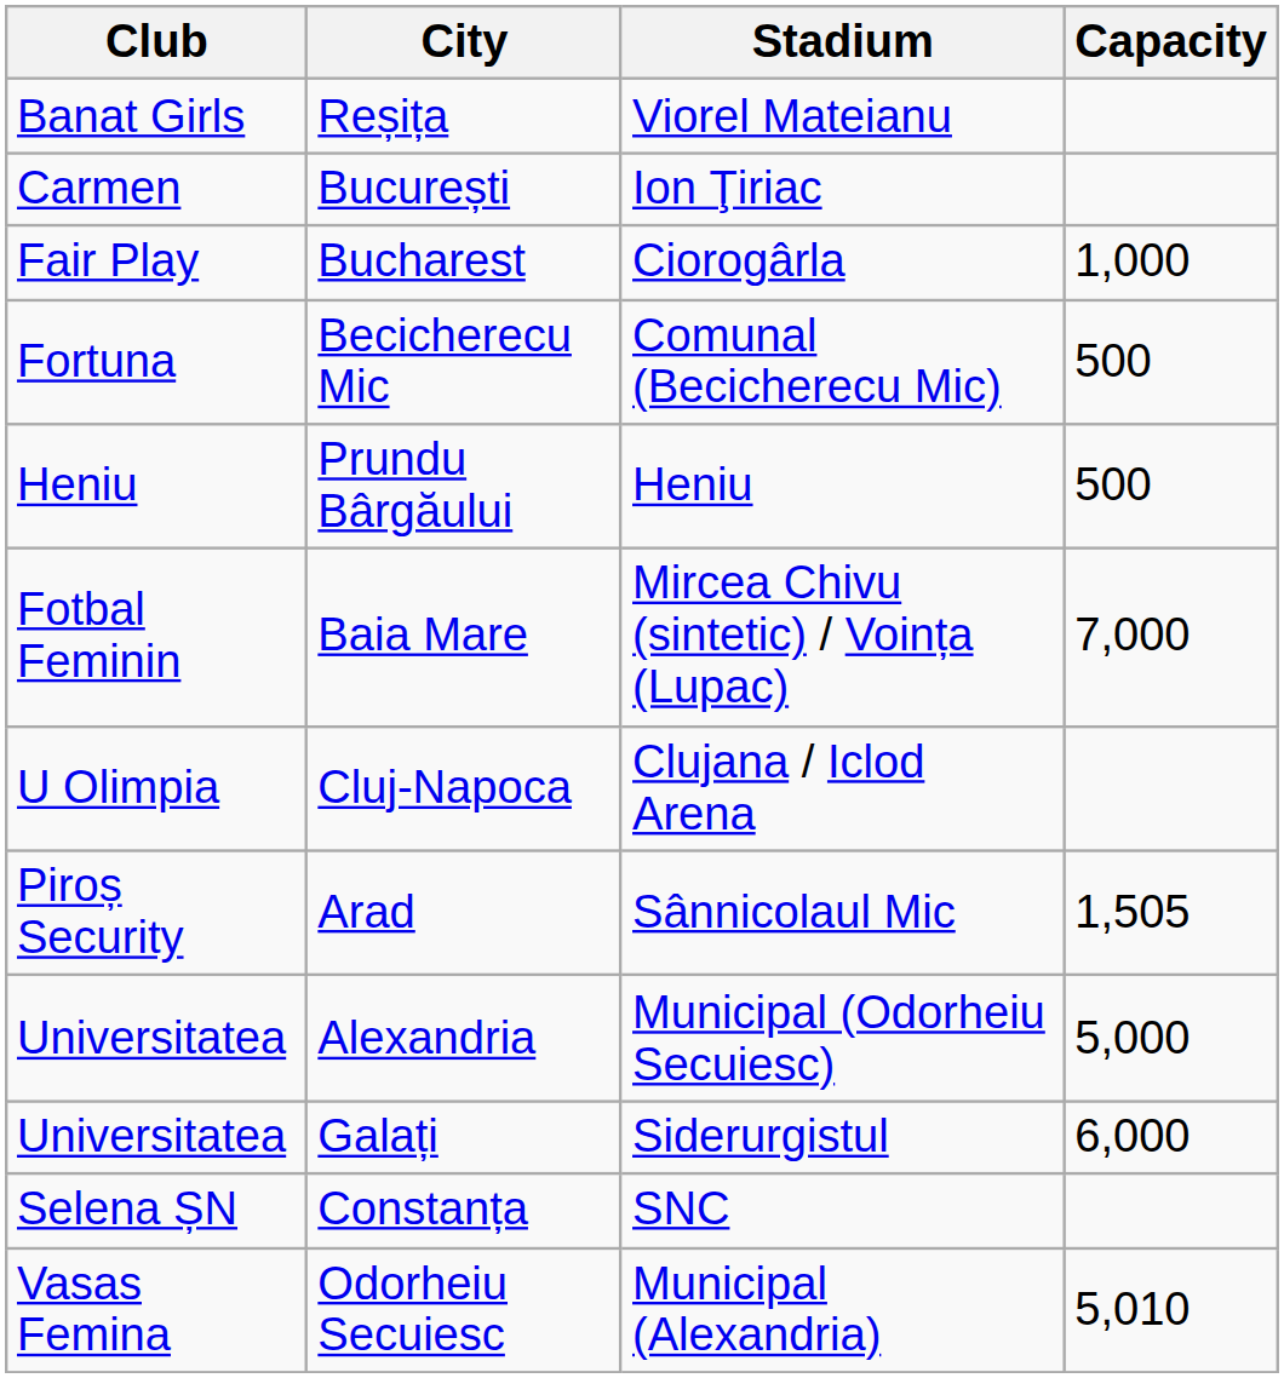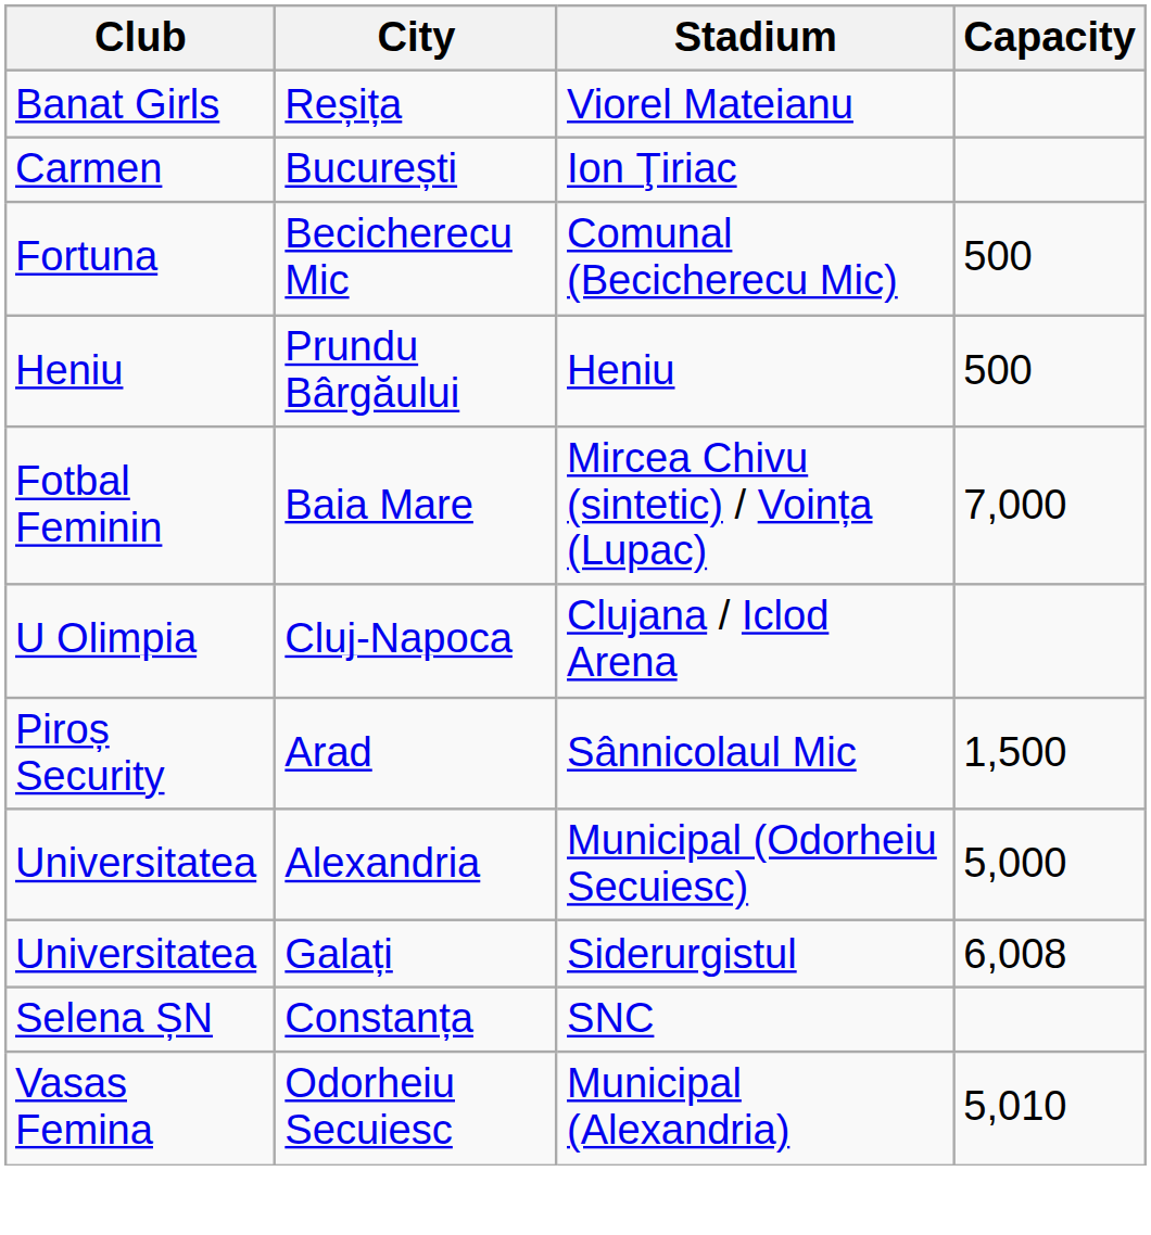- row: Fair Play | Bucharest | Ciorogârla | 1,000
Arad | Capacity: 1,505 -> 1,500
Galați | Capacity: 6,000 -> 6,008
